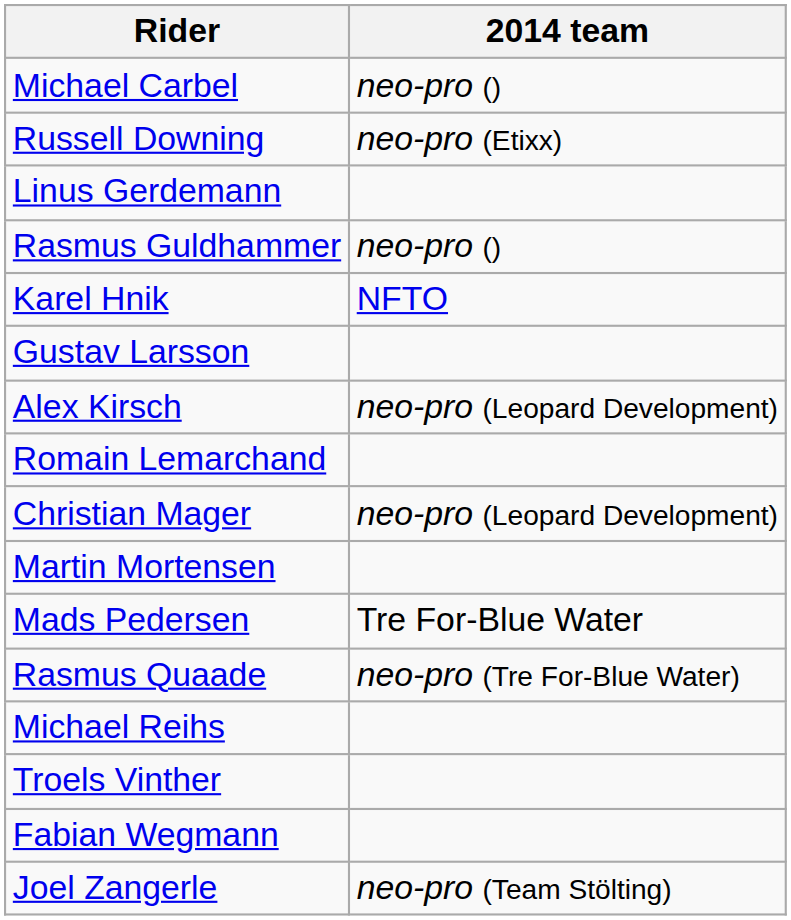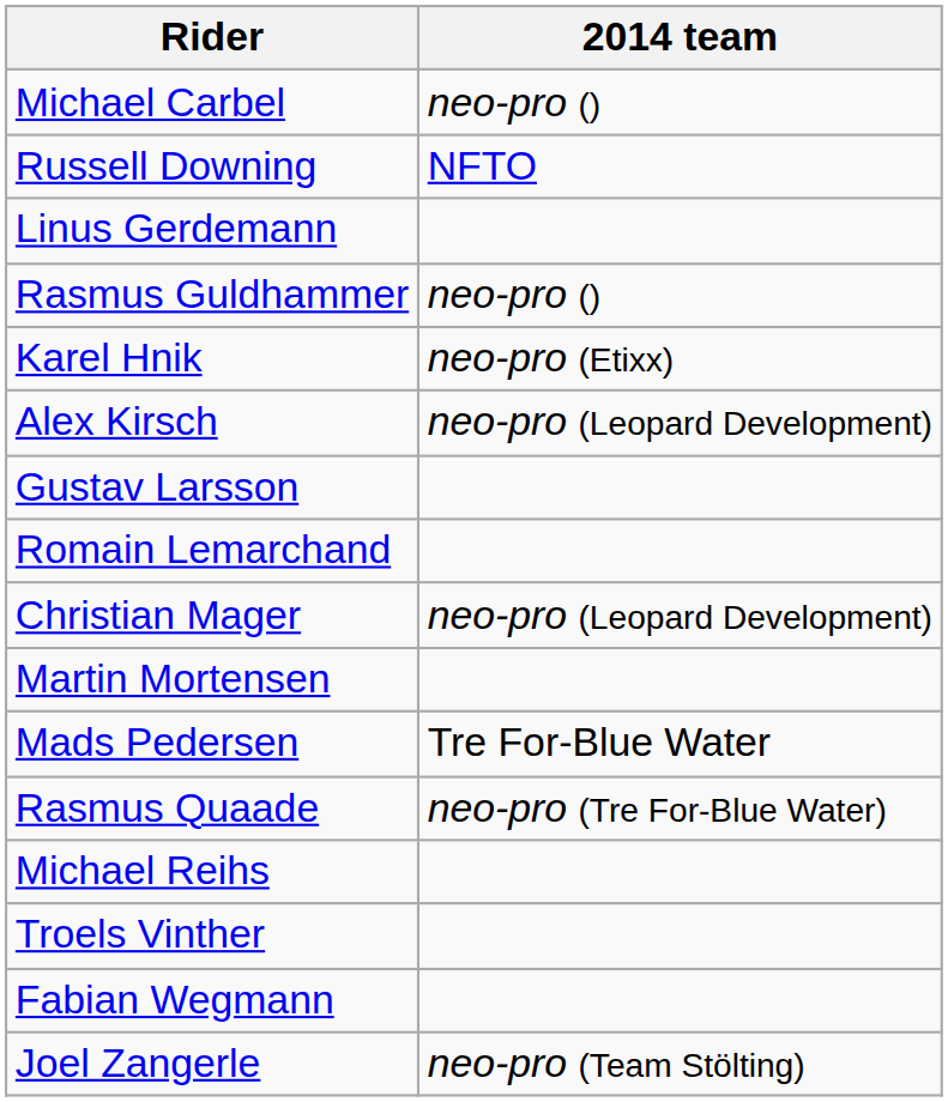Russell Downing | 2014 team: neo-pro (Etixx) -> NFTO
Karel Hnik | 2014 team: NFTO -> neo-pro (Etixx)
rows swapped: Alex Kirsch <-> Gustav Larsson
